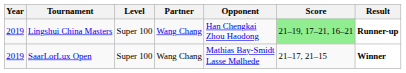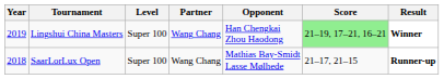Lingshui China Masters | Result: Runner-up -> Winner
SaarLorLux Open | Year: 2019 -> 2018
SaarLorLux Open | Result: Winner -> Runner-up
